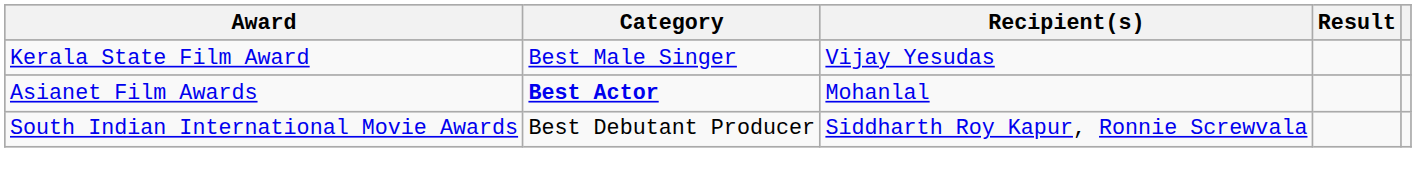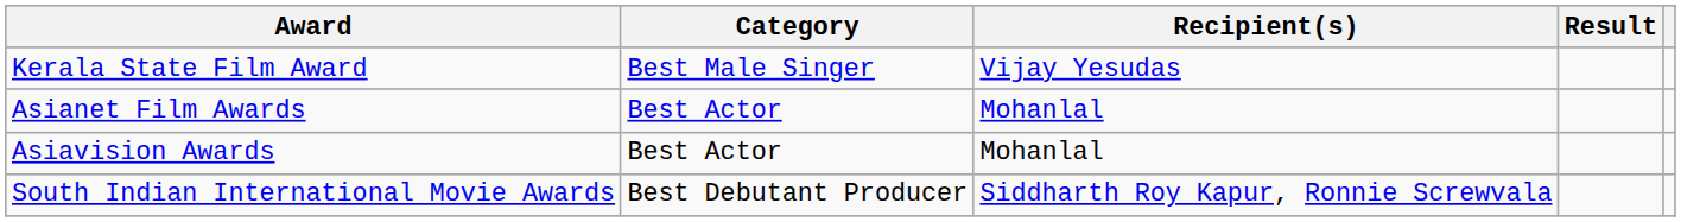Asianet Film Awards | Category: bold -> normal
+ row: Asiavision Awards | Best Actor | Mohanlal
